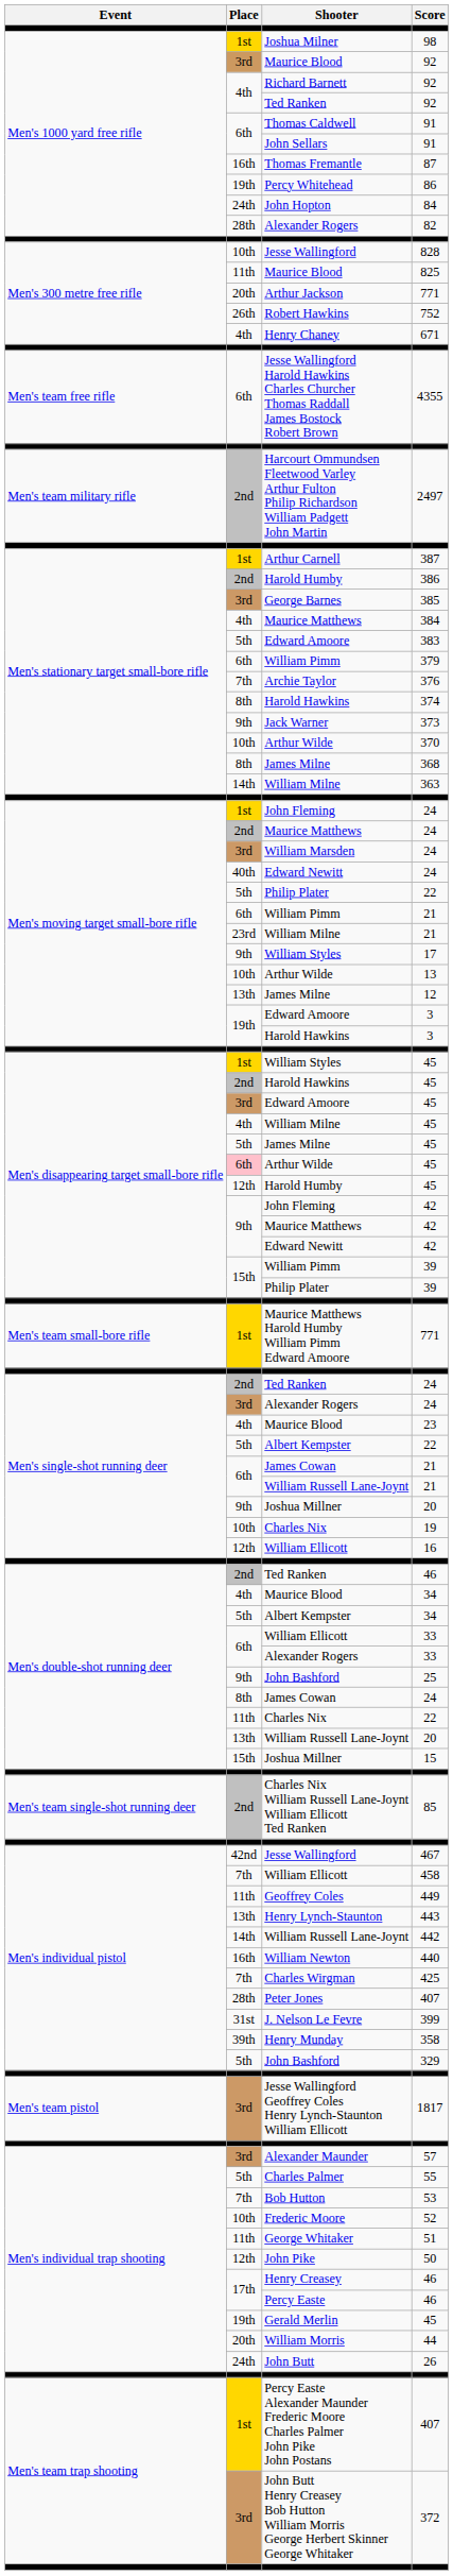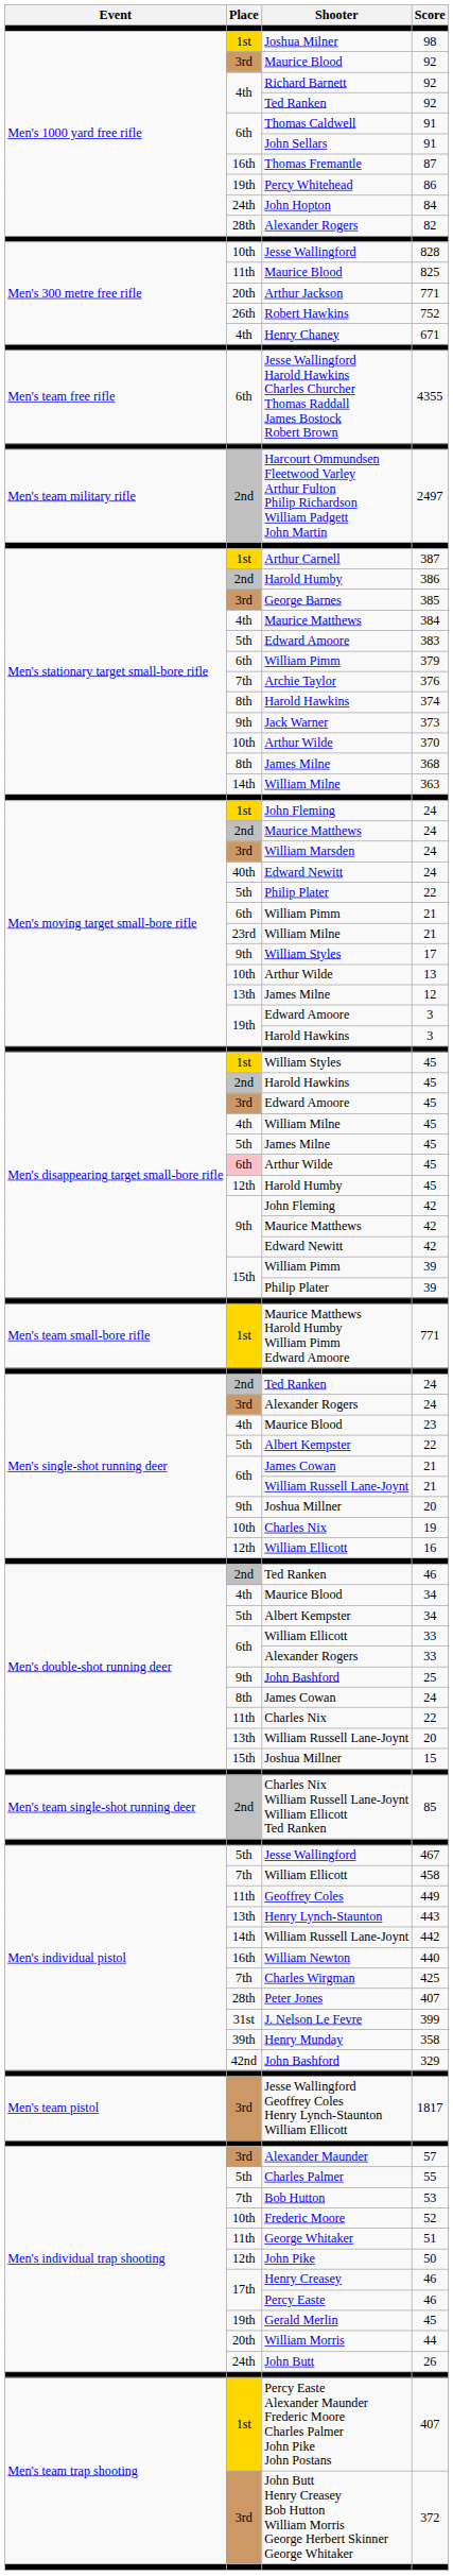467 | Place: 42nd -> 5th
329 | Place: 5th -> 42nd
